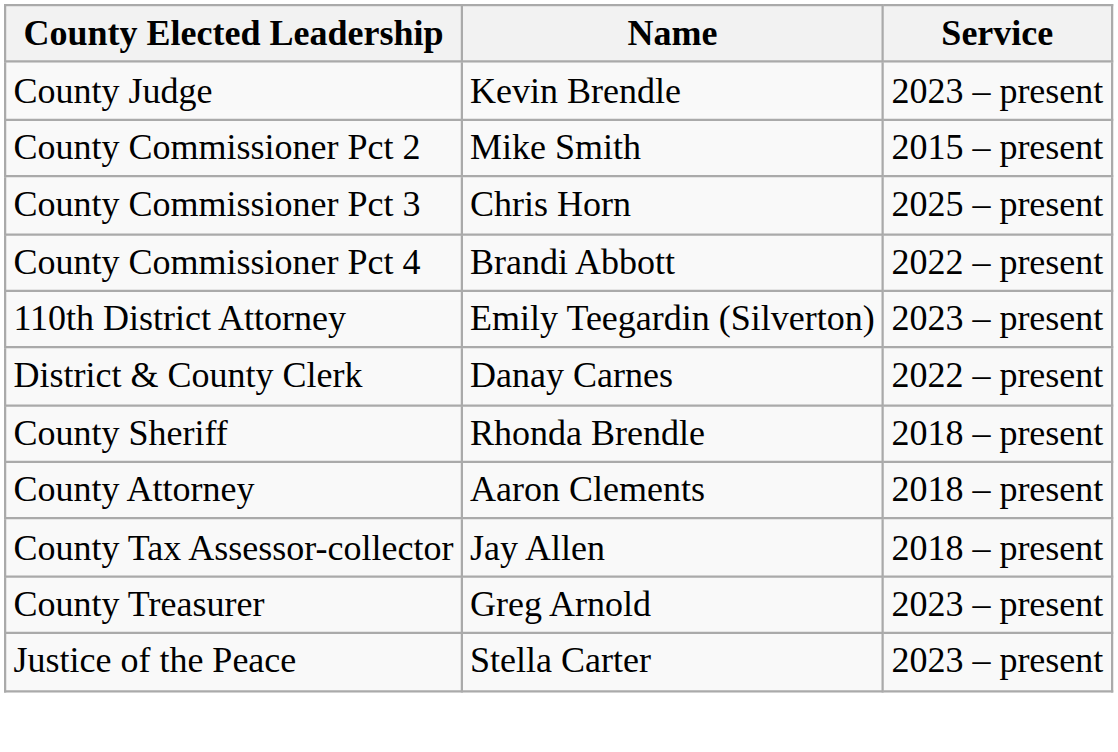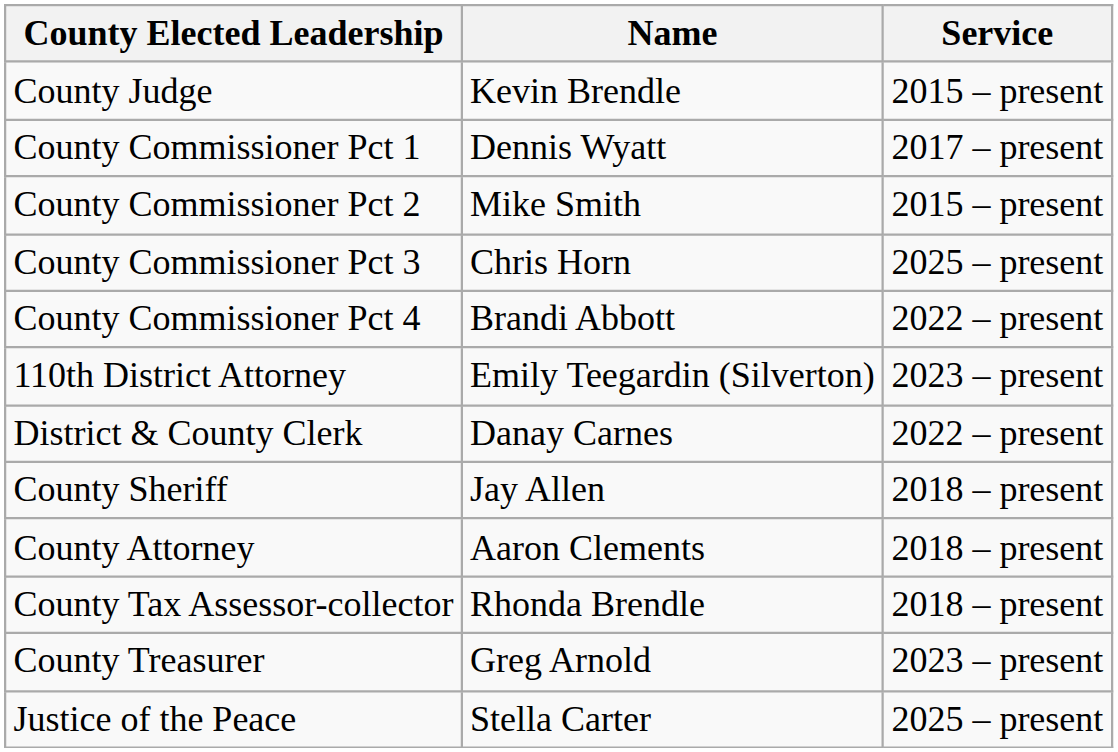County Judge | Service: 2023 – present -> 2015 – present
+ row: County Commissioner Pct 1 | Dennis Wyatt | 2017 – present
County Sheriff | Name: Rhonda Brendle -> Jay Allen
County Tax Assessor-collector | Name: Jay Allen -> Rhonda Brendle
Justice of the Peace | Service: 2023 – present -> 2025 – present
